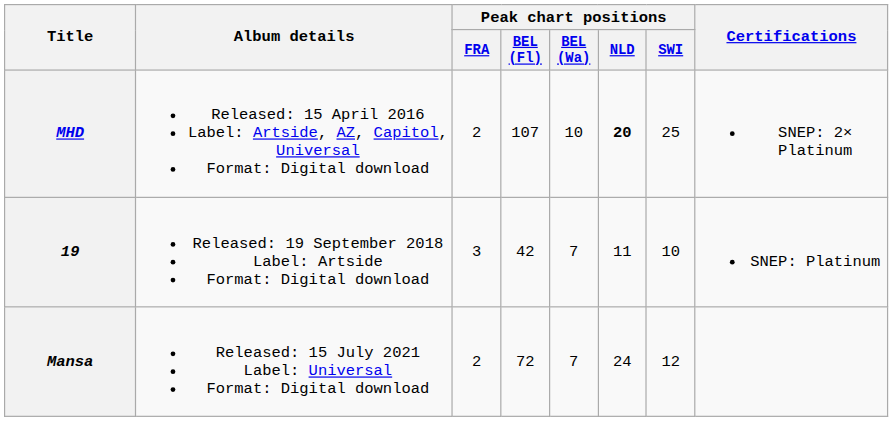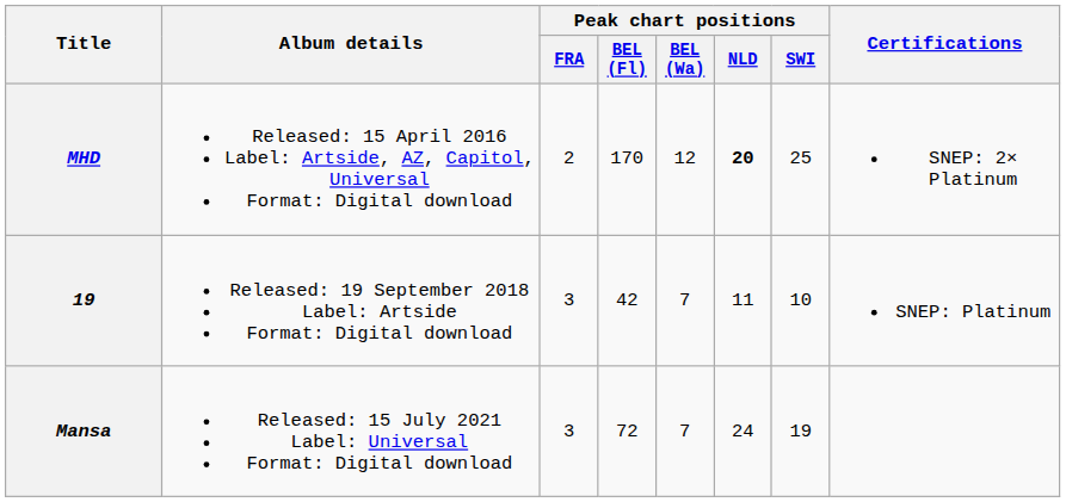MHD | Peak chart positions / BEL (Fl): 107 -> 170
MHD | Peak chart positions / BEL (Wa): 10 -> 12
Mansa | Peak chart positions / FRA: 2 -> 3
Mansa | Peak chart positions / SWI: 12 -> 19
